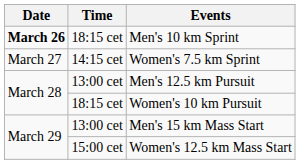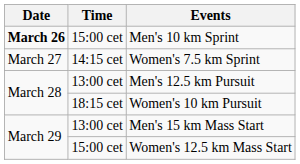Men's 10 km Sprint | Time: 18:15 cet -> 15:00 cet
